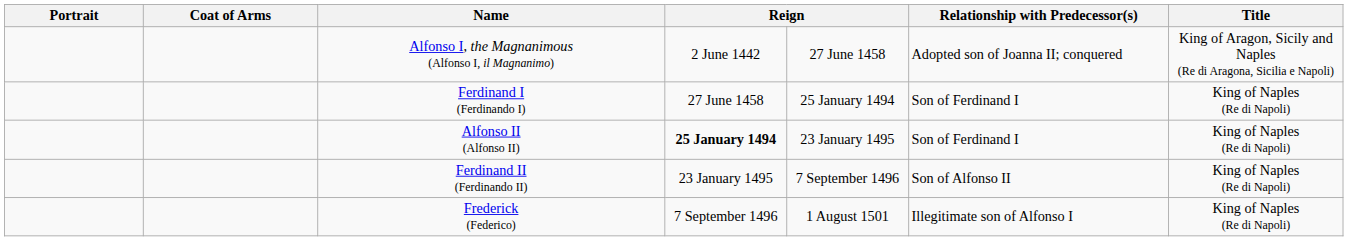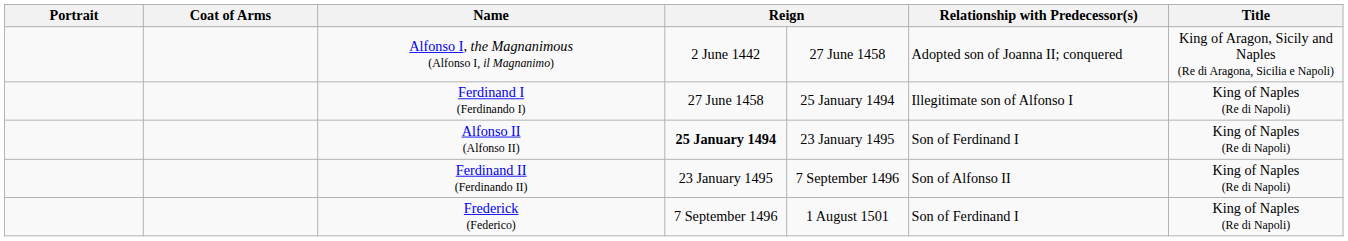Ferdinand I (Ferdinando I) | Relationship with Predecessor(s): Son of Ferdinand I -> Illegitimate son of Alfonso I
Frederick (Federico) | Relationship with Predecessor(s): Illegitimate son of Alfonso I -> Son of Ferdinand I
